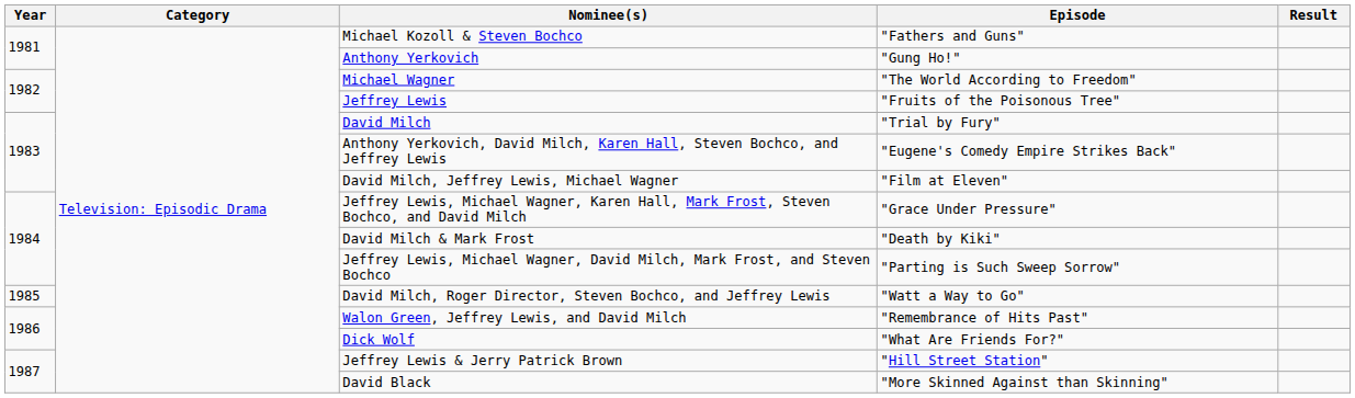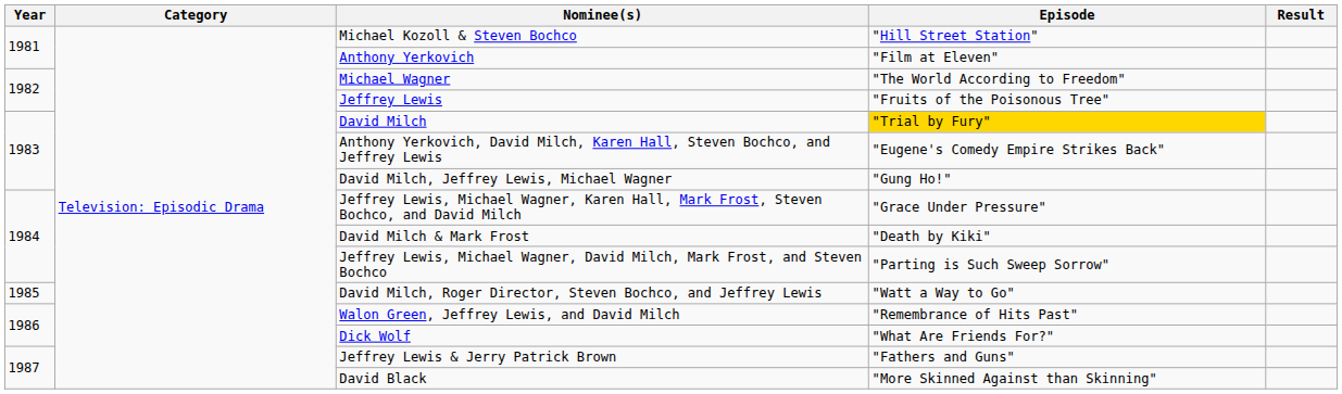Michael Kozoll & Steven Bochco | Episode: "Fathers and Guns" -> "Hill Street Station"
Anthony Yerkovich | Episode: "Gung Ho!" -> "Film at Eleven"
David Milch | Episode: no background -> gold background
David Milch, Jeffrey Lewis, Michael Wagner | Episode: "Film at Eleven" -> "Gung Ho!"
Jeffrey Lewis & Jerry Patrick Brown | Episode: "Hill Street Station" -> "Fathers and Guns"
